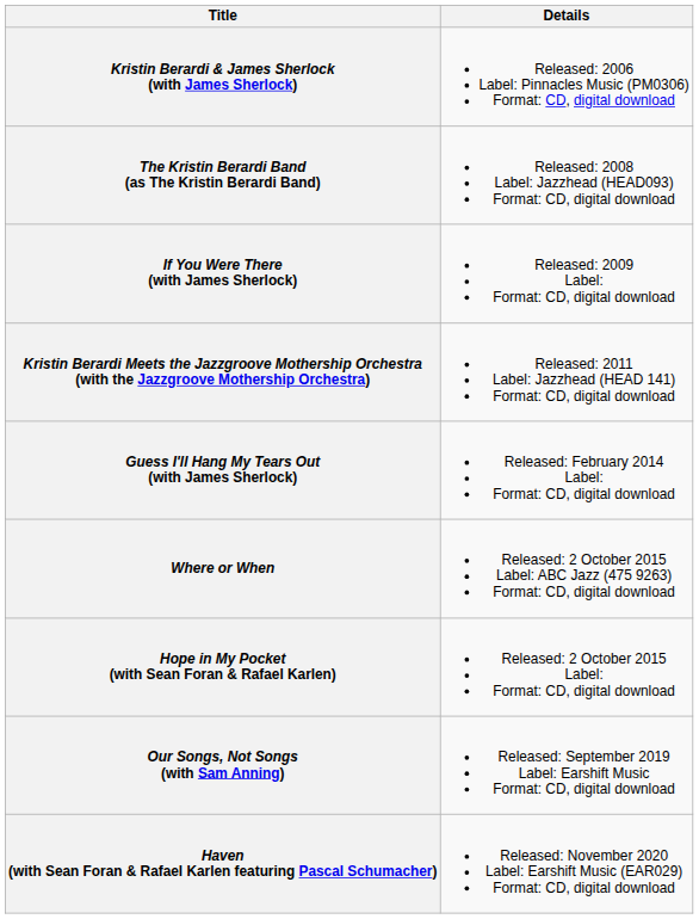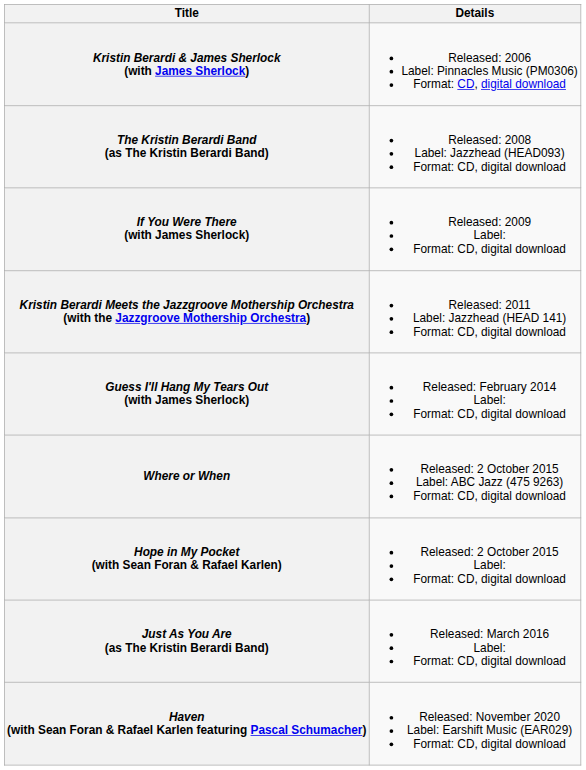+ row: Just As You Are (as The Kristin Berardi Band) | Released: March 2016 Label: Format: CD, digital download
- row: Our Songs, Not Songs (with Sam Anning) | Released: September 2019 Label: Earshift Music Format: CD, digital download
